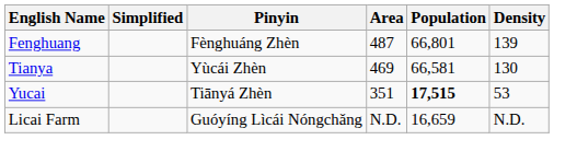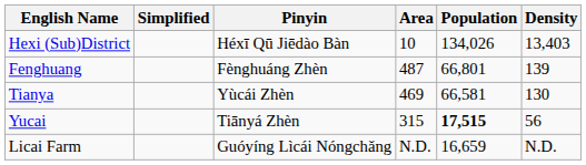+ row: Hexi (Sub)District | Héxī Qū Jiēdào Bàn | 10 | 134,026 | 13,403
Yucai | Area: 351 -> 315
Yucai | Density: 53 -> 56
